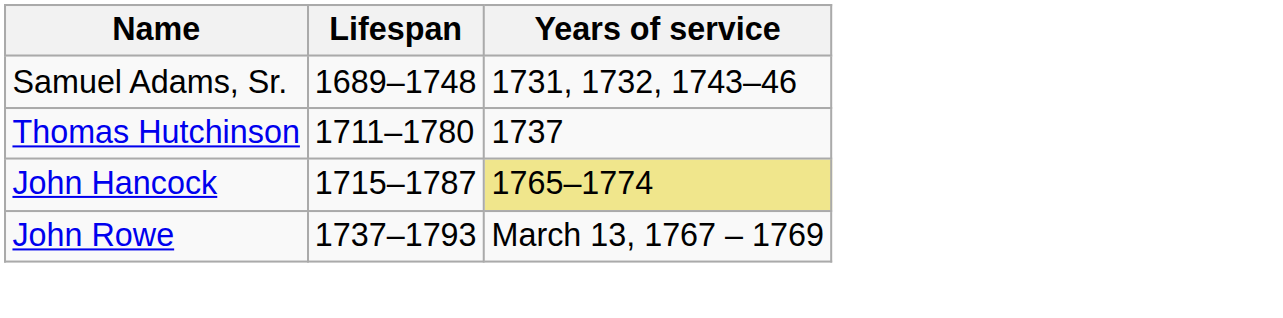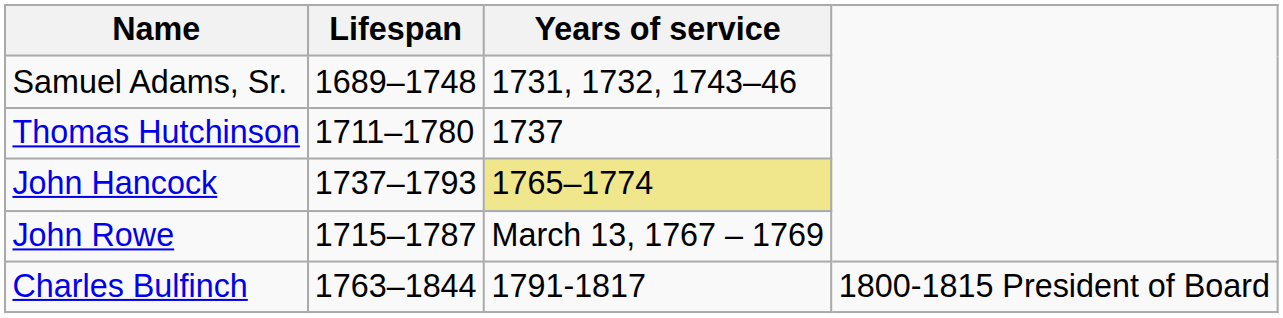John Hancock | Lifespan: 1715–1787 -> 1737–1793
John Rowe | Lifespan: 1737–1793 -> 1715–1787
+ row: Charles Bulfinch | 1763–1844 | 1791-1817 | 1800-1815 President of Board
